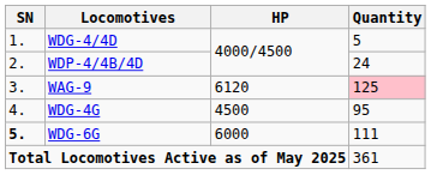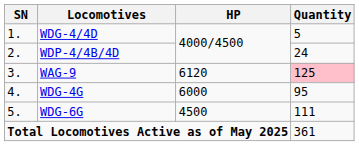WDG-4G | HP: 4500 -> 6000
WDG-6G | SN: bold -> normal
WDG-6G | HP: 6000 -> 4500
